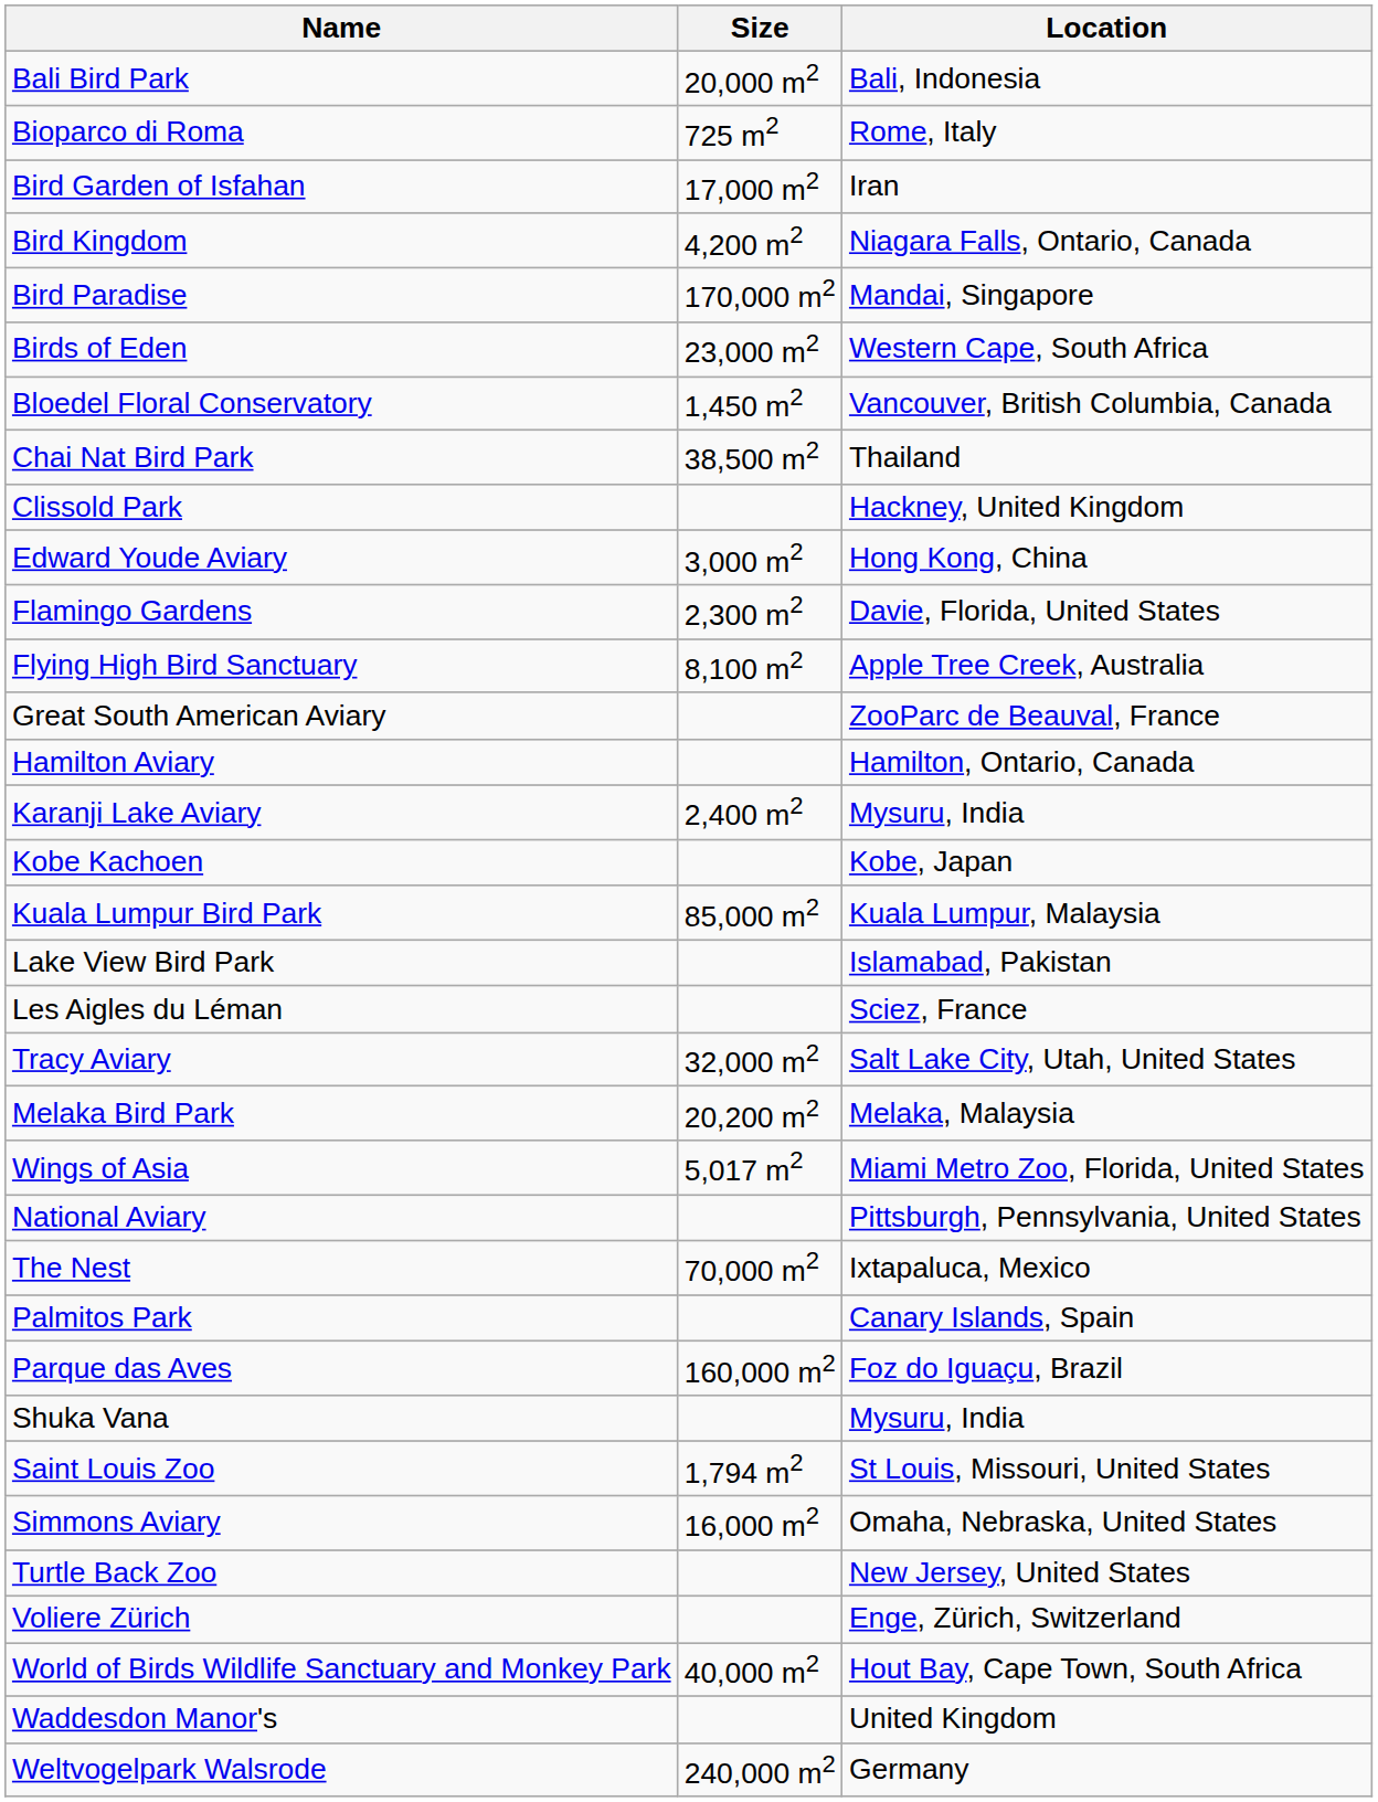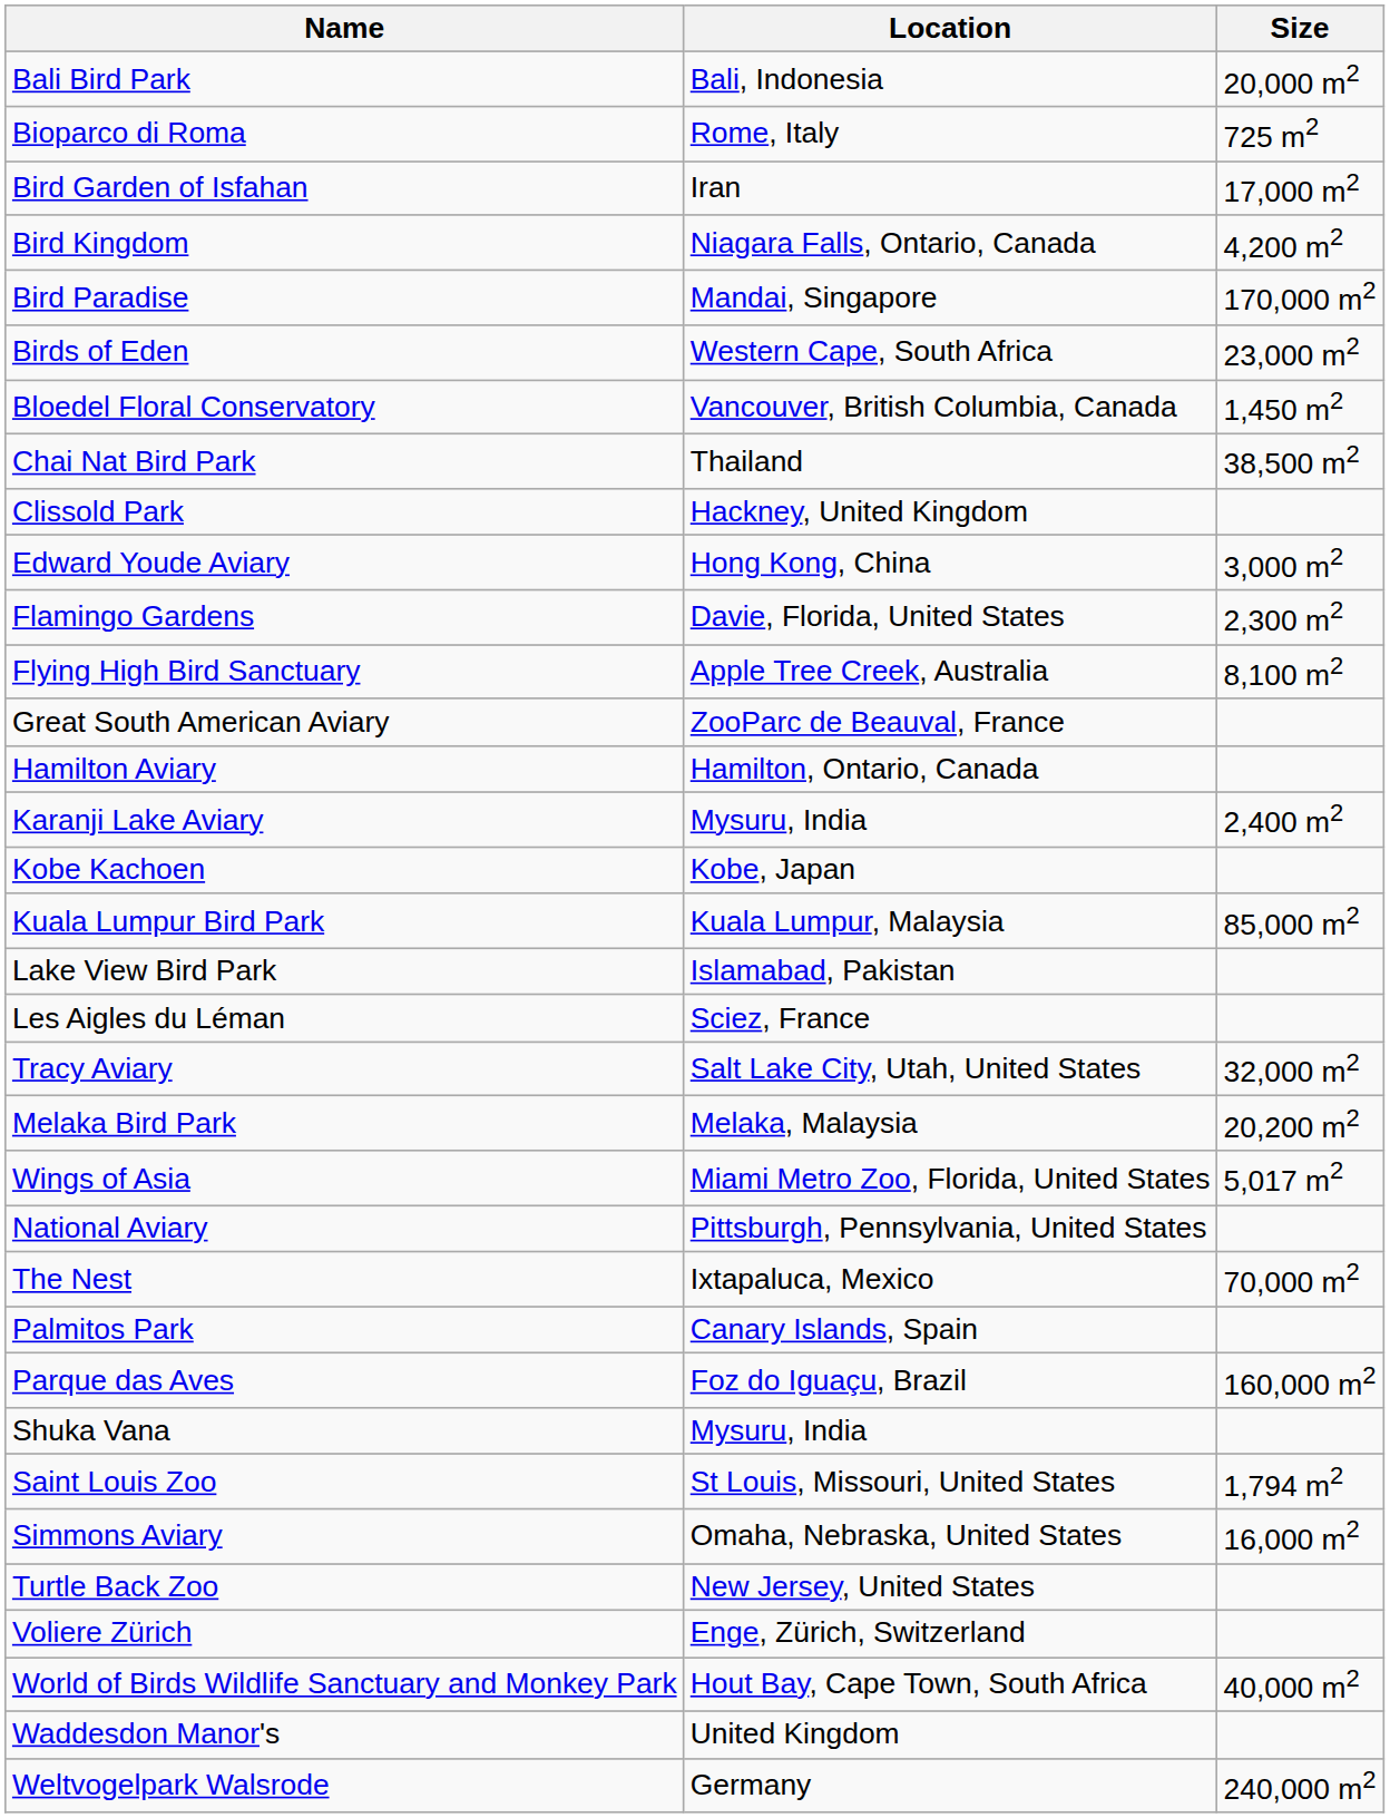columns swapped: Location <-> Size
